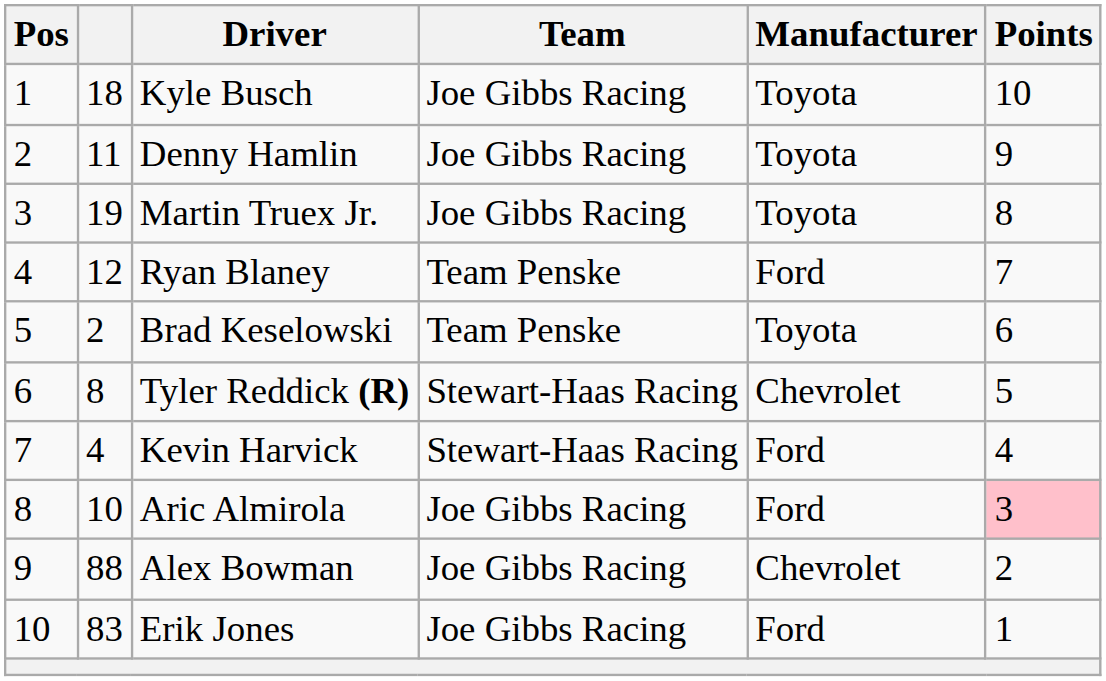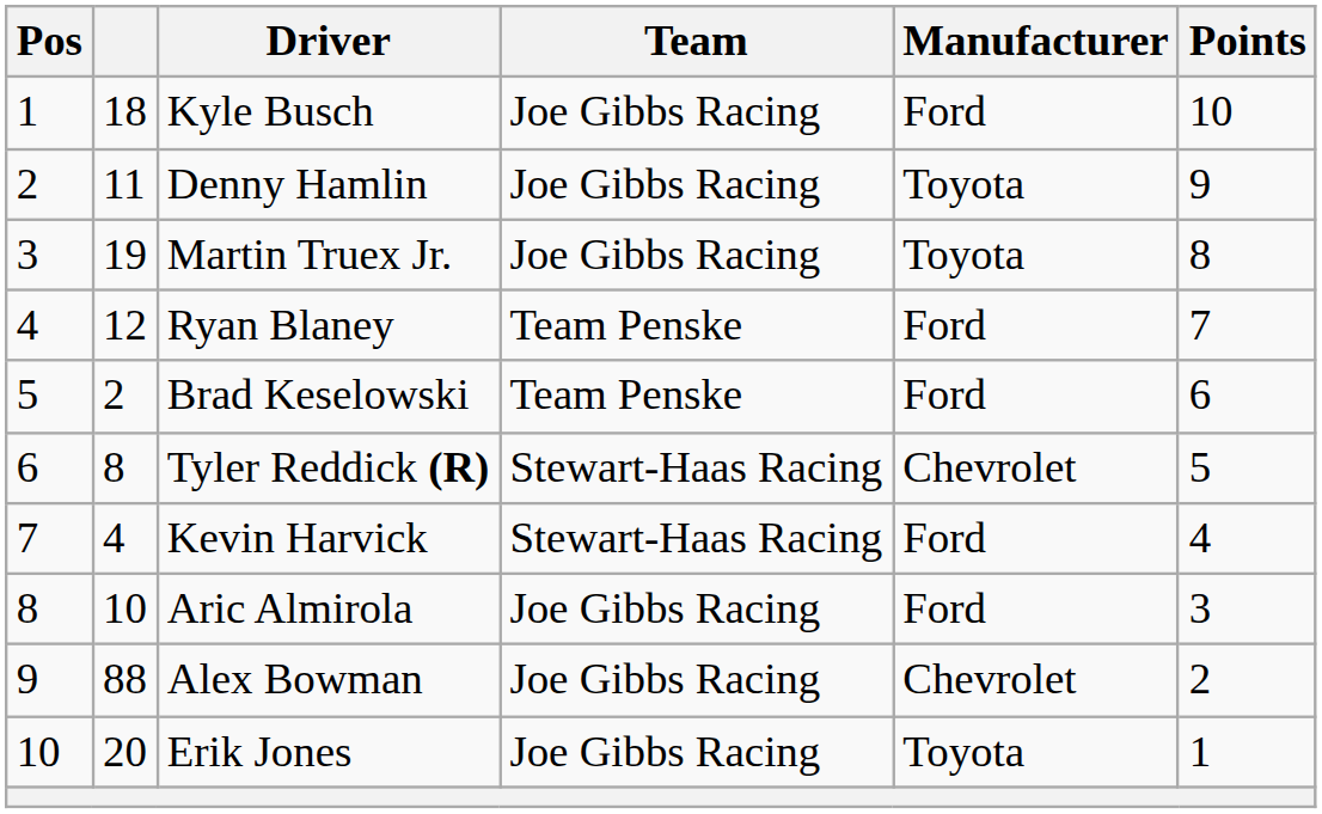Kyle Busch | Manufacturer: Toyota -> Ford
Brad Keselowski | Manufacturer: Toyota -> Ford
Aric Almirola | Points: pink background -> no background
Erik Jones | column 2: 83 -> 20
Erik Jones | Manufacturer: Ford -> Toyota
